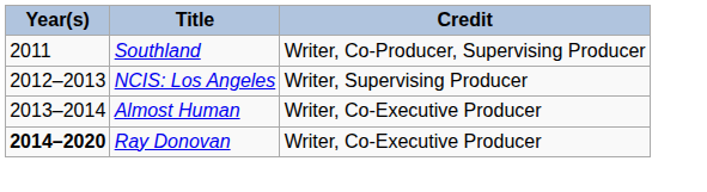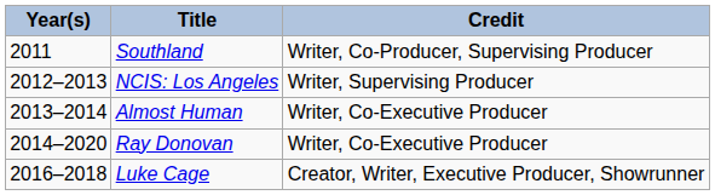Ray Donovan | Year(s): bold -> normal
+ row: 2016–2018 | Luke Cage | Creator, Writer, Executive Producer, Showrunner
